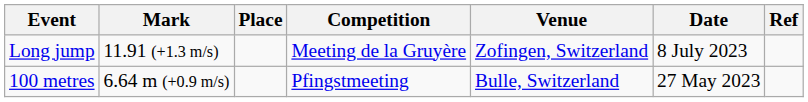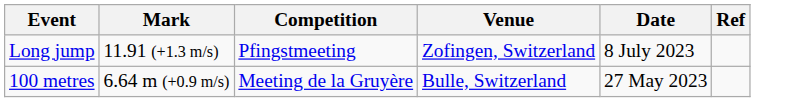- column: Place
Long jump | Competition: Meeting de la Gruyère -> Pfingstmeeting
100 metres | Competition: Pfingstmeeting -> Meeting de la Gruyère
